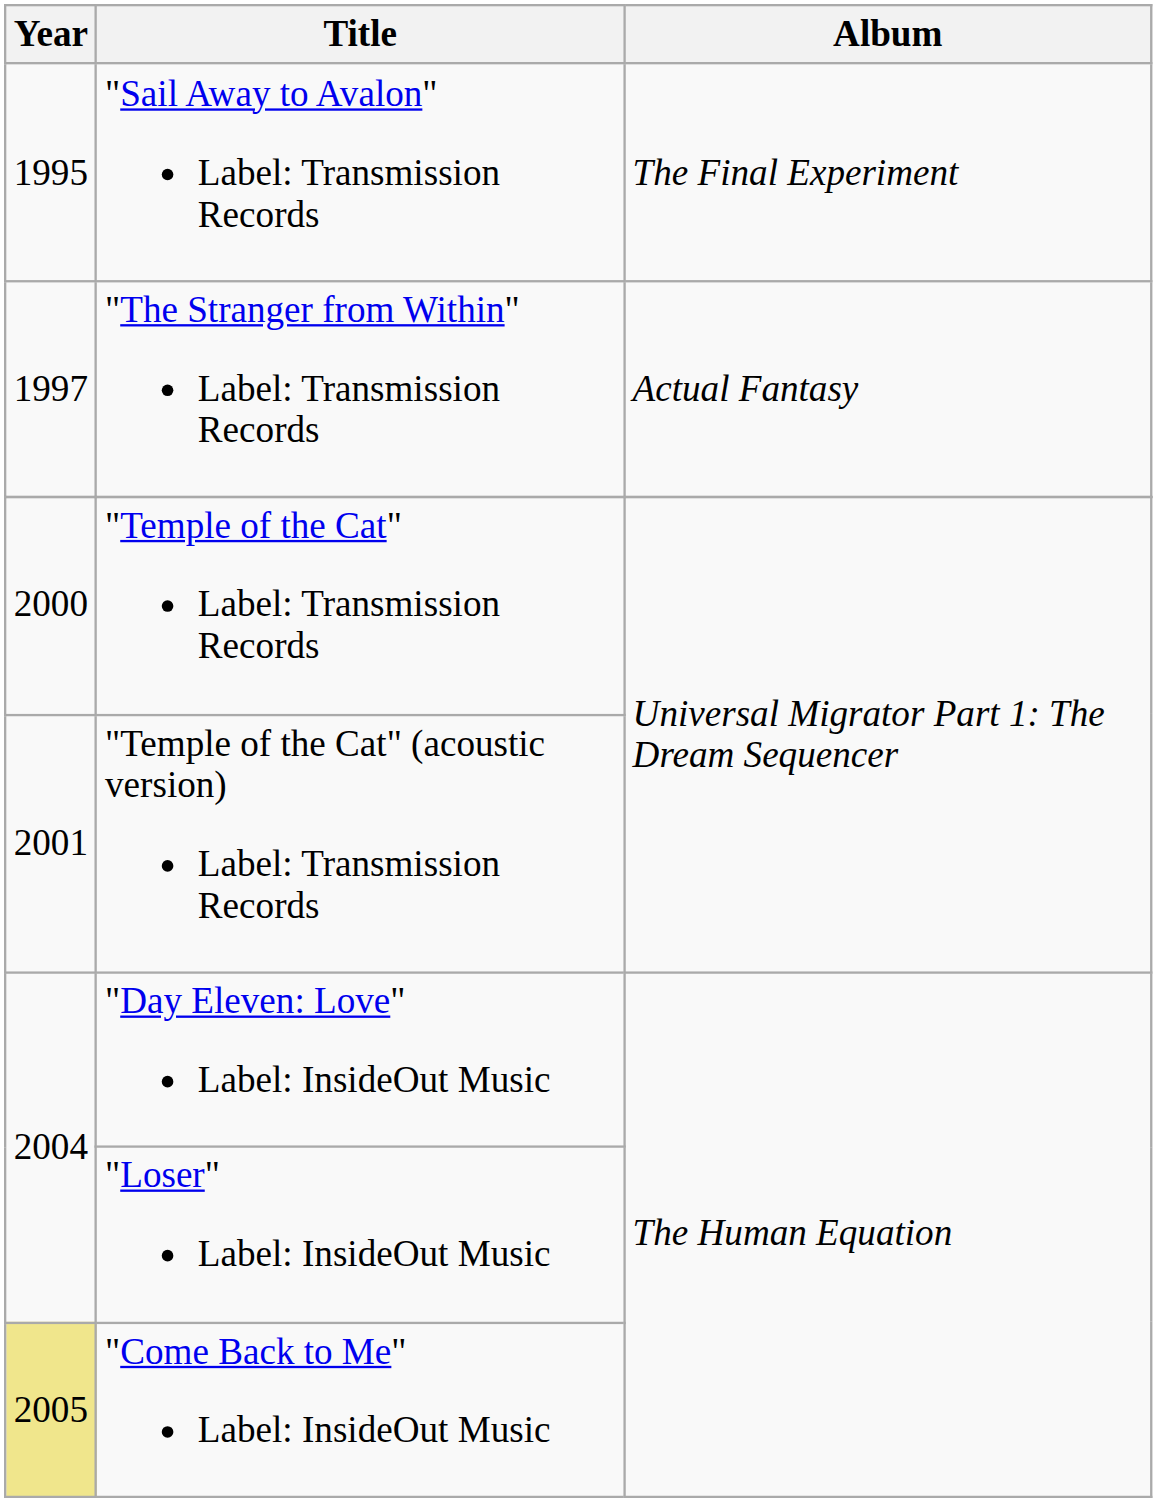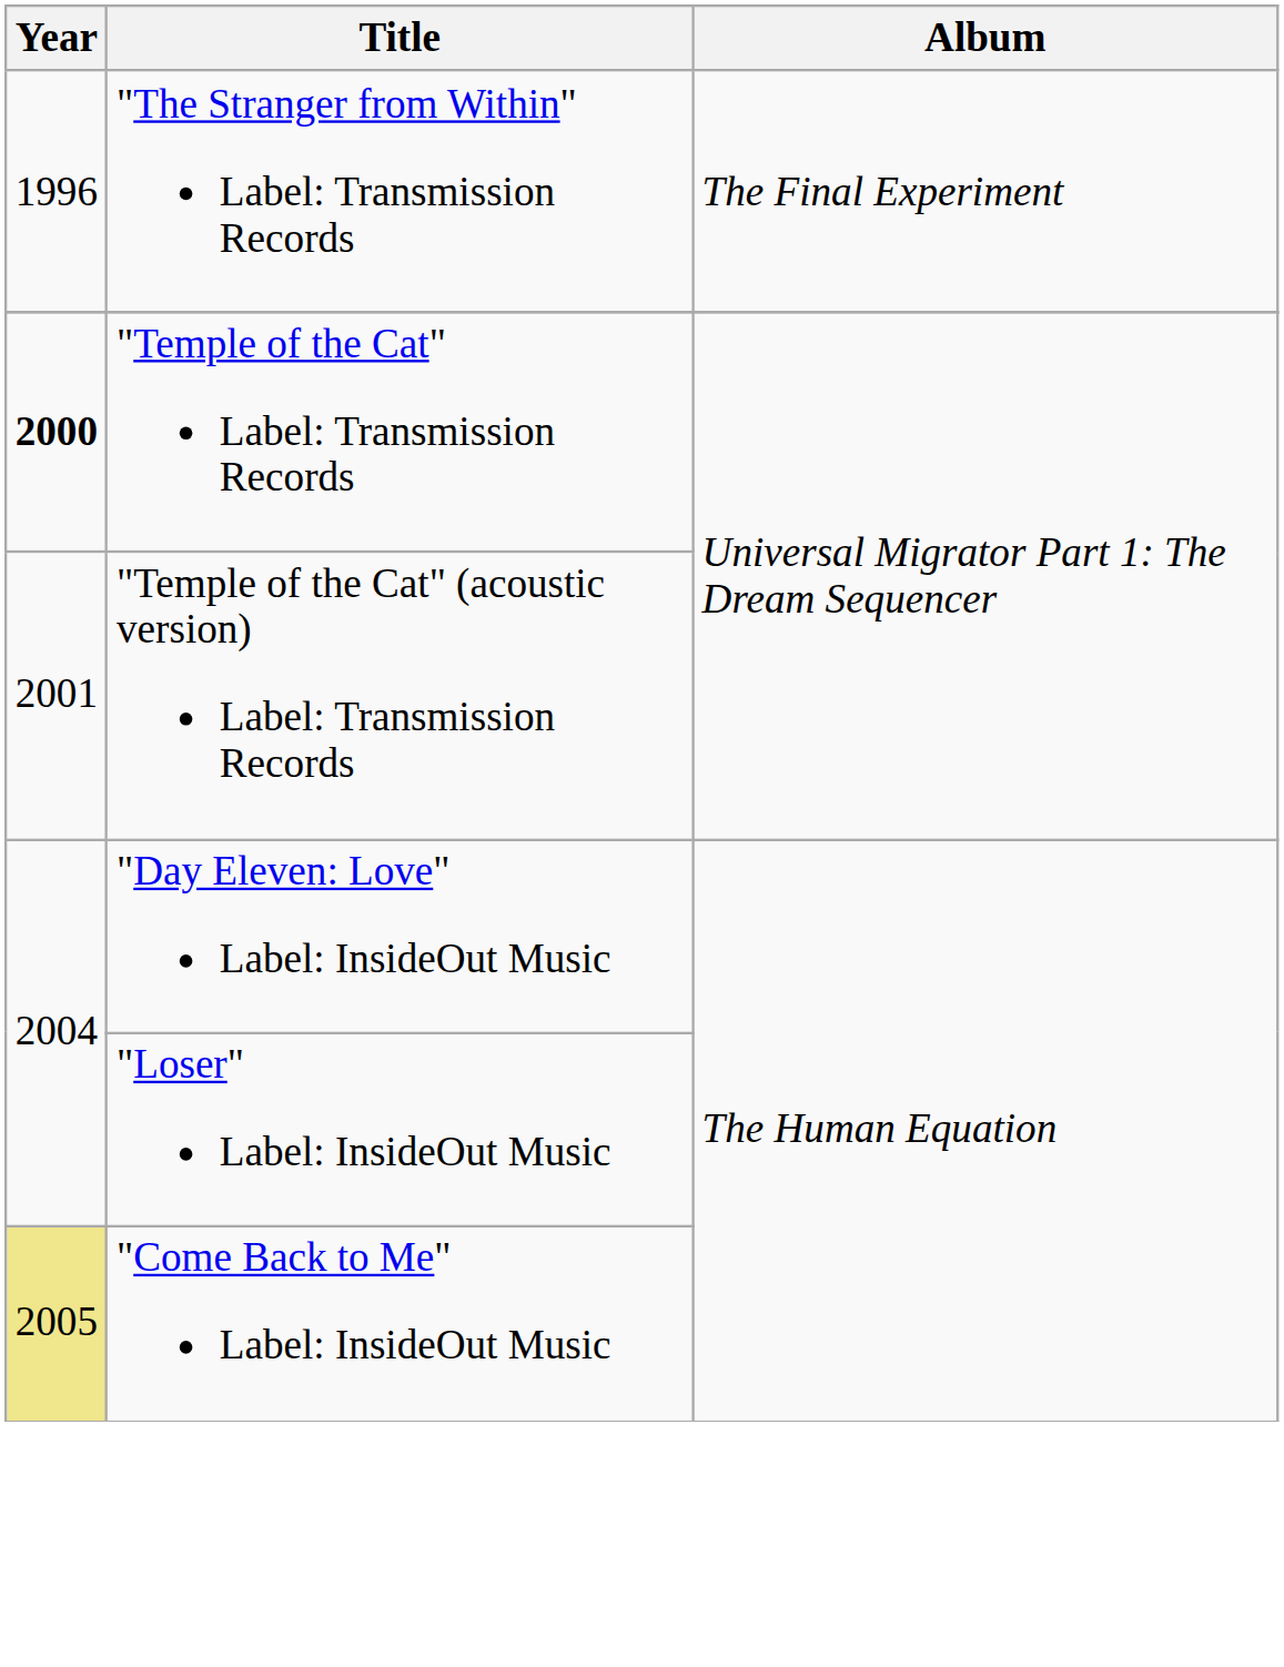- row: 1995 | "Sail Away to Avalon" Label: Transmission Records | The Final Experiment
"The Stranger from Within" Label: Transmission Records | Year: 1997 -> 1996
"The Stranger from Within" Label: Transmission Records | Album: Actual Fantasy -> The Final Experiment
"Temple of the Cat" Label: Transmission Records | Year: normal -> bold
